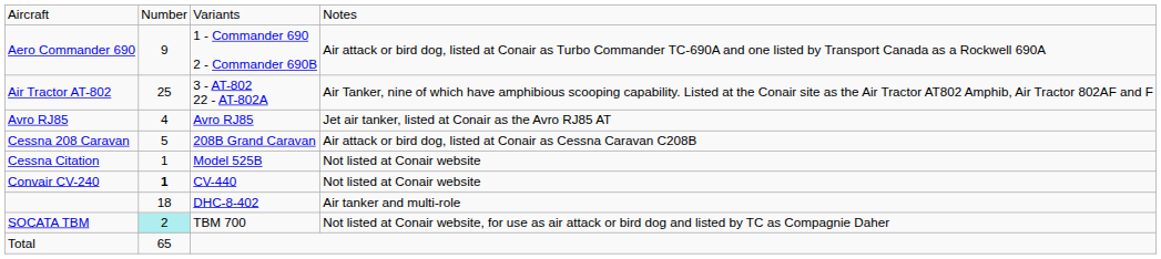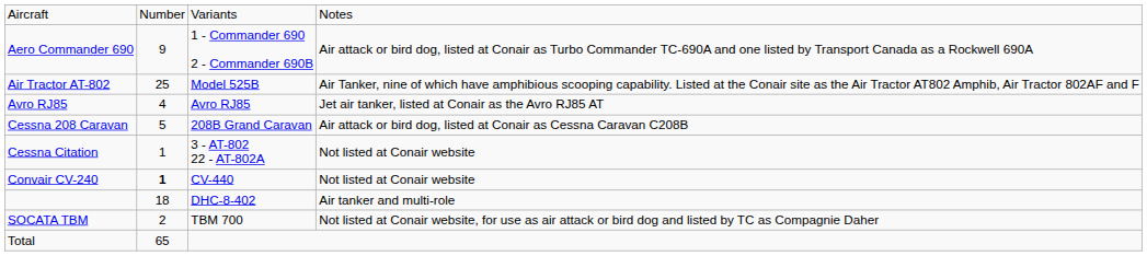Air Tractor AT-802 | column 3: 3 - AT-802 22 - AT-802A -> Model 525B
Cessna Citation | column 3: Model 525B -> 3 - AT-802 22 - AT-802A
SOCATA TBM | column 2: paleturquoise background -> no background
